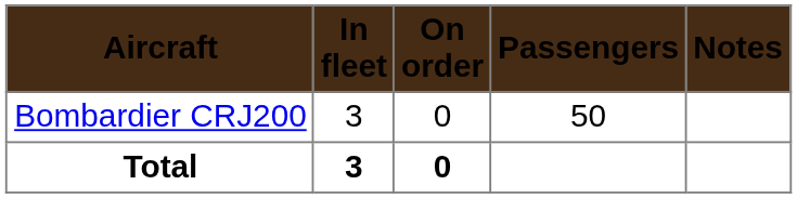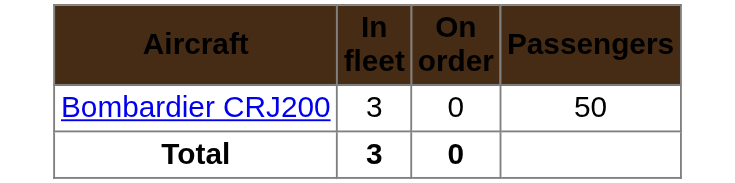- column: Notes
